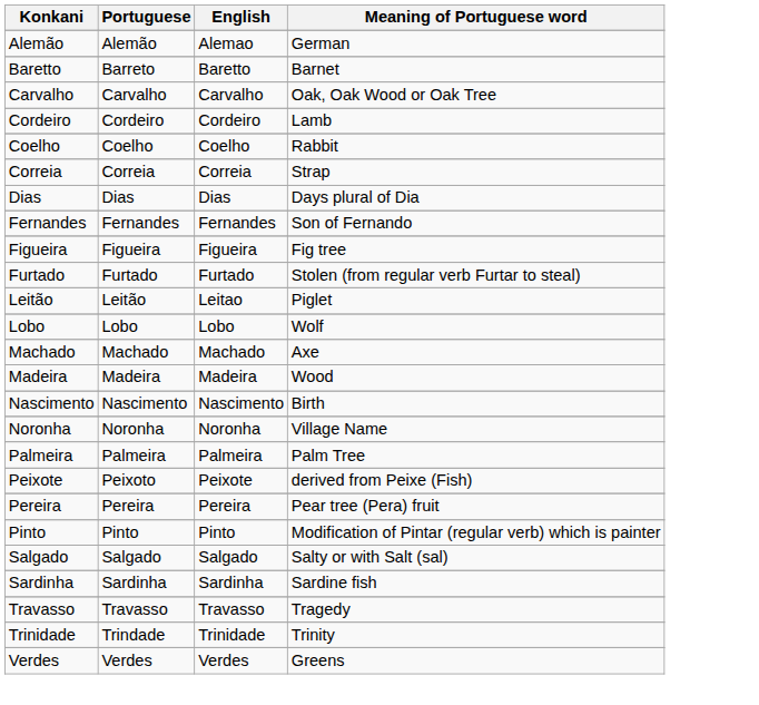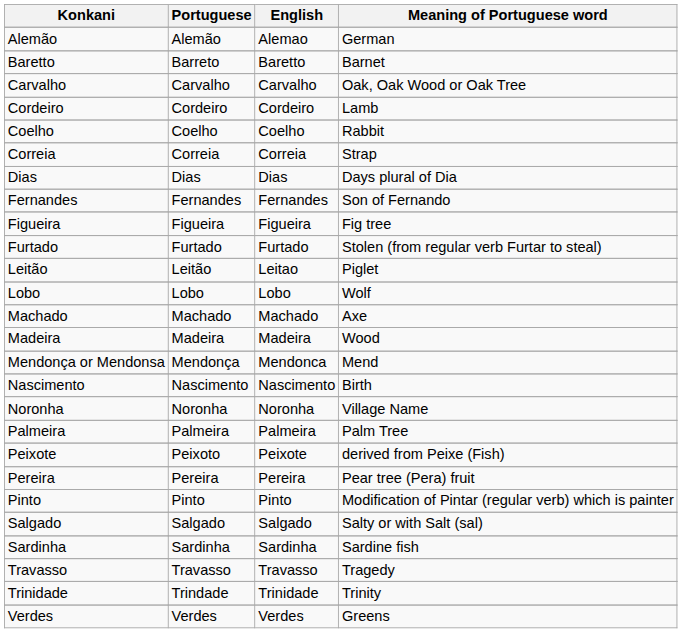+ row: Mendonça or Mendonsa | Mendonça | Mendonca | Mend
